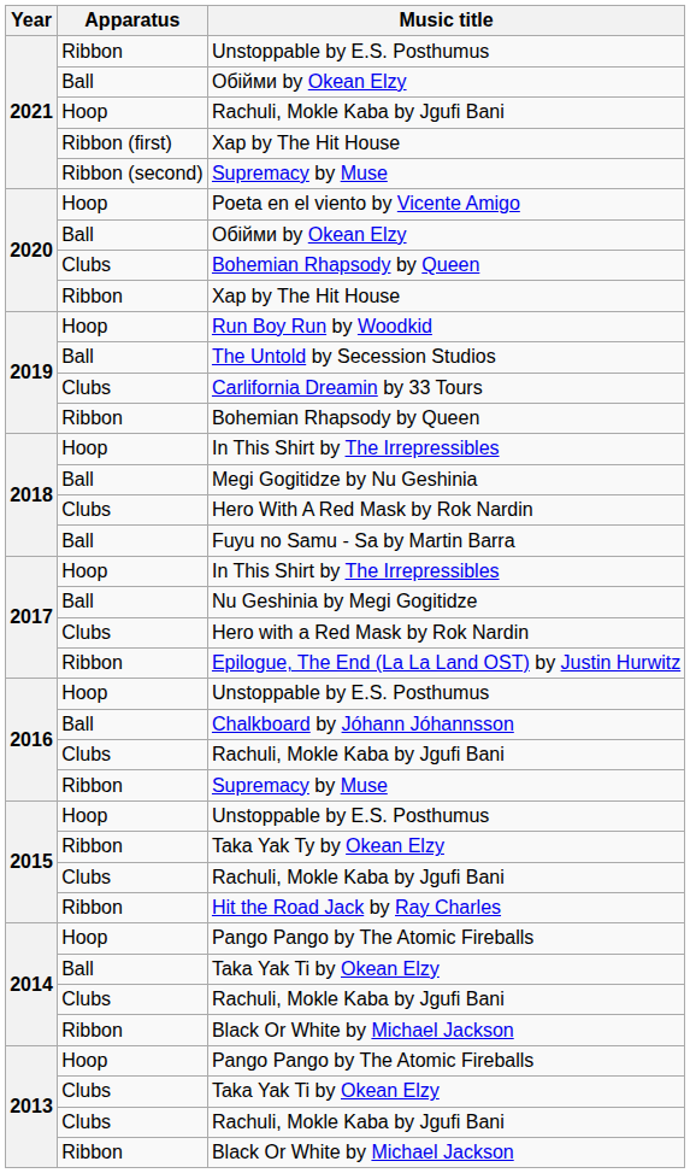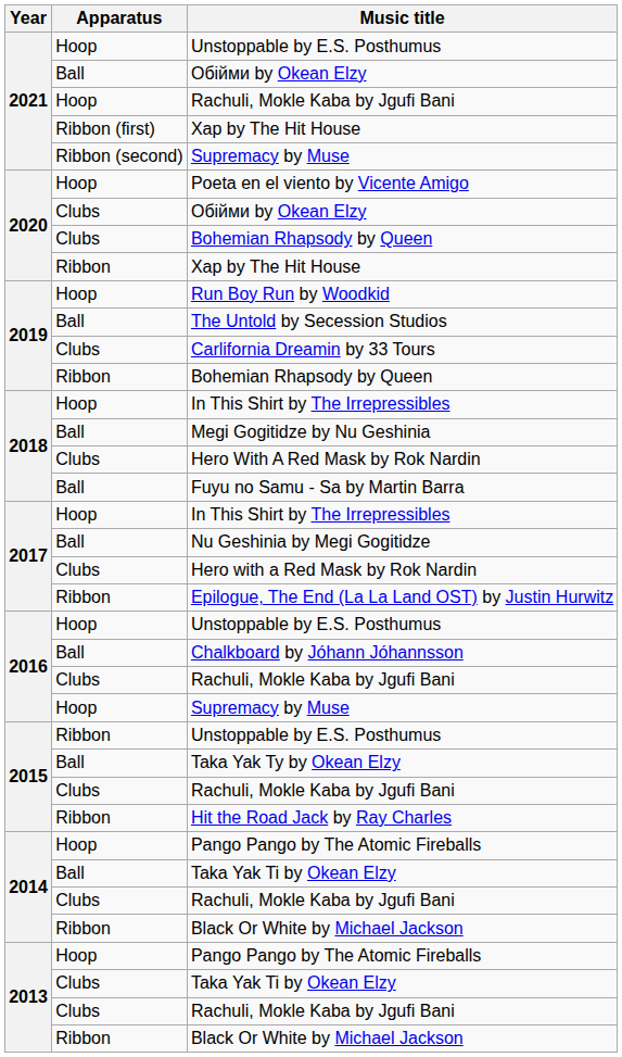2021 / Unstoppable by E.S. Posthumus | Apparatus: Ribbon -> Hoop
2020 / Обійми by Okean Elzy | Apparatus: Ball -> Clubs
2016 / Supremacy by Muse | Apparatus: Ribbon -> Hoop
2015 / Unstoppable by E.S. Posthumus | Apparatus: Hoop -> Ribbon
Taka Yak Ty by Okean Elzy | Apparatus: Ribbon -> Ball
